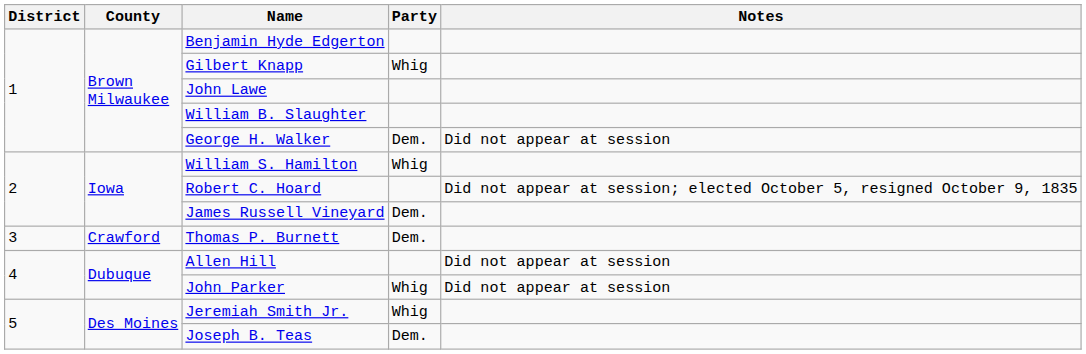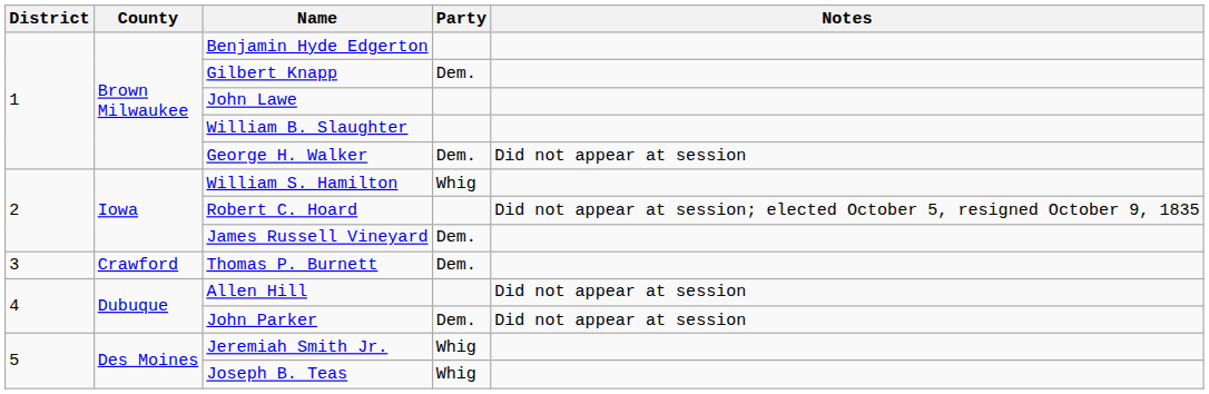Gilbert Knapp | Party: Whig -> Dem.
John Parker | Party: Whig -> Dem.
Joseph B. Teas | Party: Dem. -> Whig
